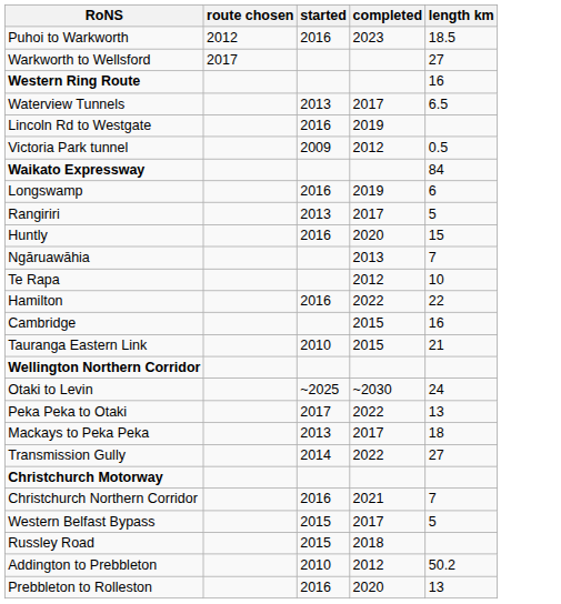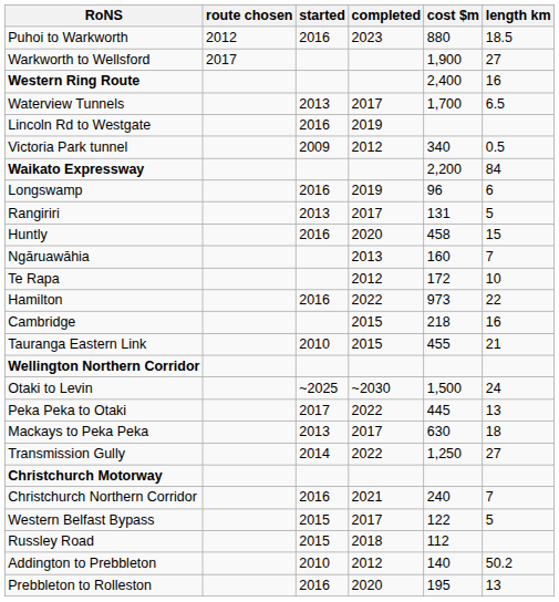+ column: cost $m | 880 | 1,900 | 2,400 | 1,700 | 340 | 2,200 | 96 | 131 | 458 | 160 | 172 | 973 | 218 | 455 | 1,500 | 445 | 630 | 1,250 | 240 | 122 | 112 | 140 | 195
